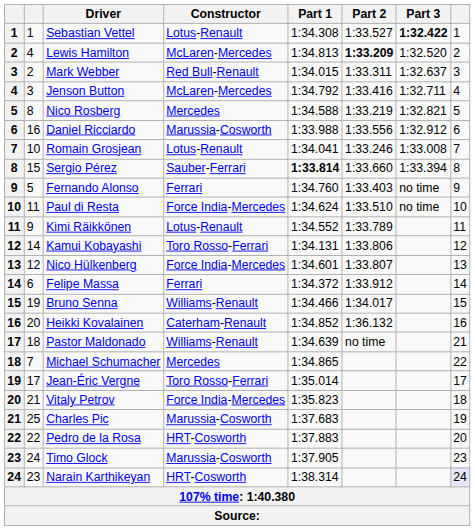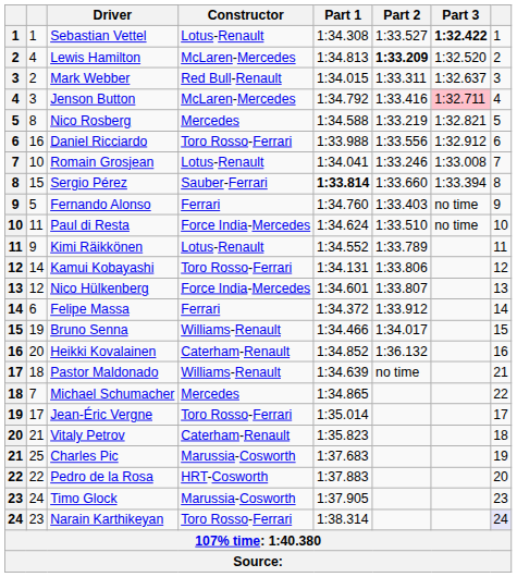Jenson Button | Part 3: no background -> pink background
Daniel Ricciardo | Constructor: Marussia-Cosworth -> Toro Rosso-Ferrari
Vitaly Petrov | Constructor: Force India-Mercedes -> Caterham-Renault
Narain Karthikeyan | Constructor: HRT-Cosworth -> Toro Rosso-Ferrari
